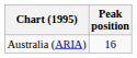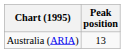Australia (ARIA) | Peak position: 16 -> 13
